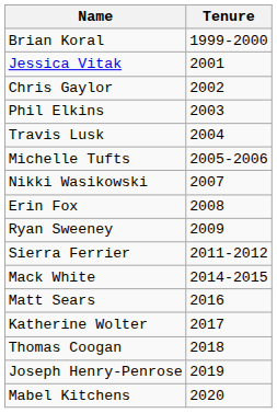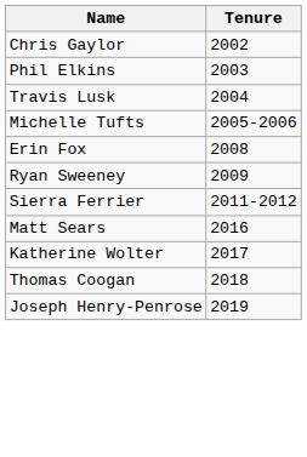- row: Brian Koral | 1999-2000
- row: Jessica Vitak | 2001
- row: Nikki Wasikowski | 2007
- row: Mack White | 2014-2015
- row: Mabel Kitchens | 2020
